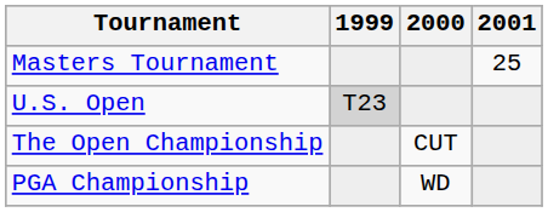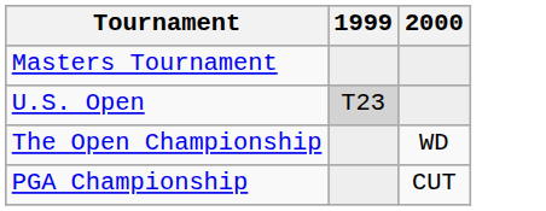- column: 2001 | 25
The Open Championship | 2000: CUT -> WD
PGA Championship | 2000: WD -> CUT
